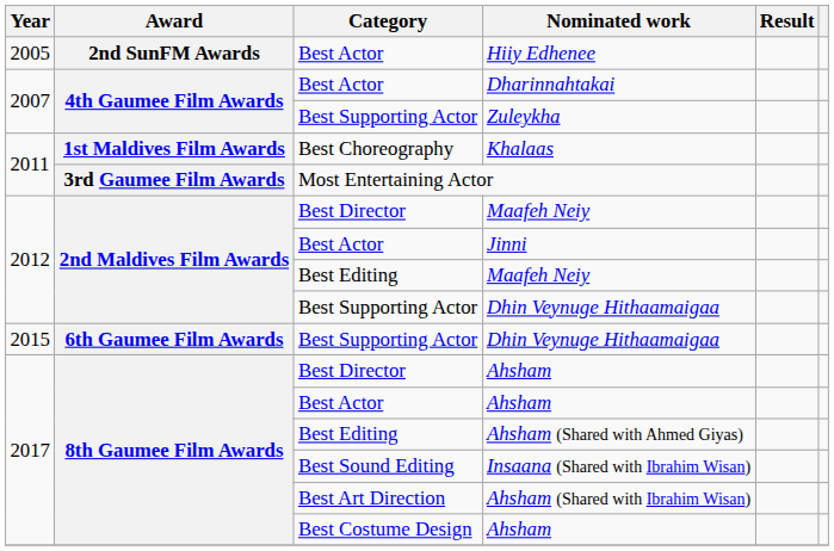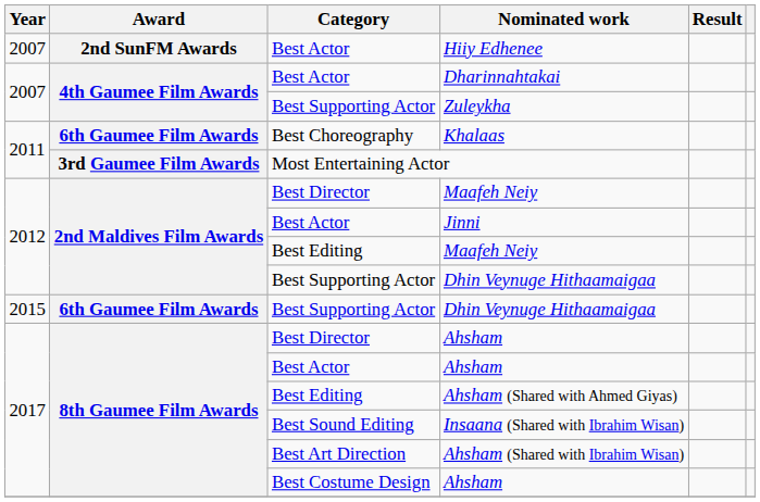Hiiy Edhenee | Year: 2005 -> 2007
Khalaas | Award: 1st Maldives Film Awards -> 6th Gaumee Film Awards
